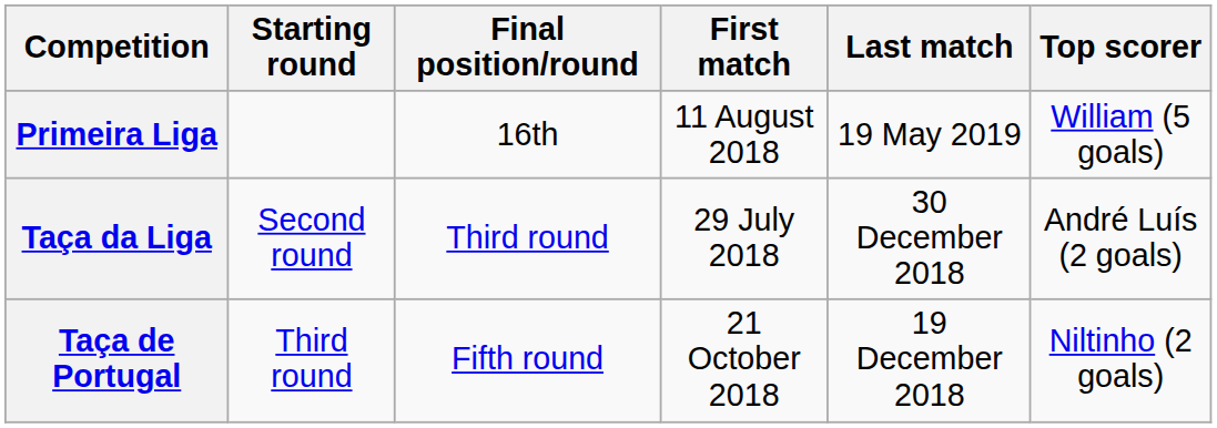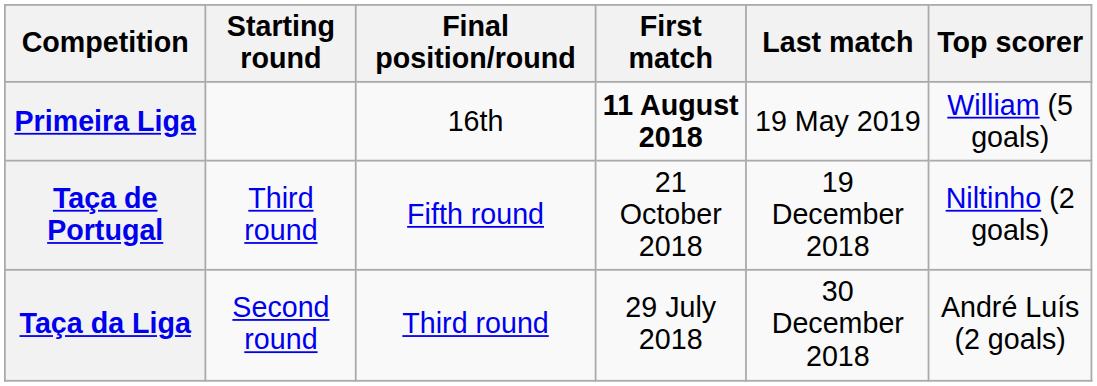Primeira Liga | First match: normal -> bold
rows swapped: Taça de Portugal <-> Taça da Liga
